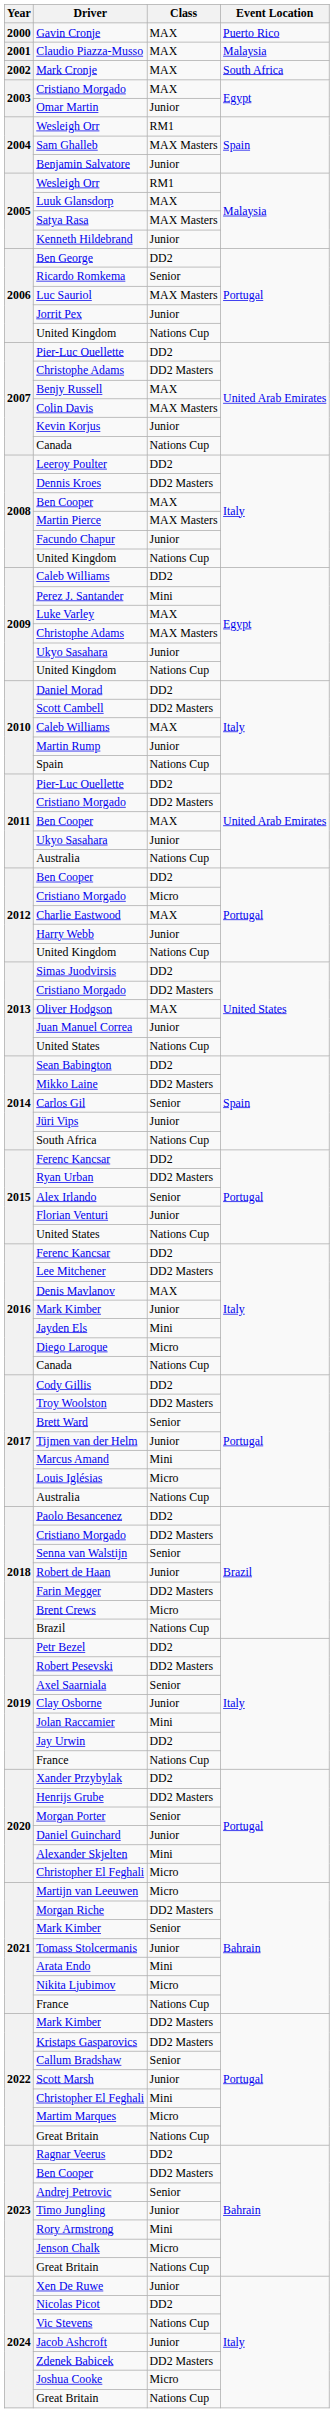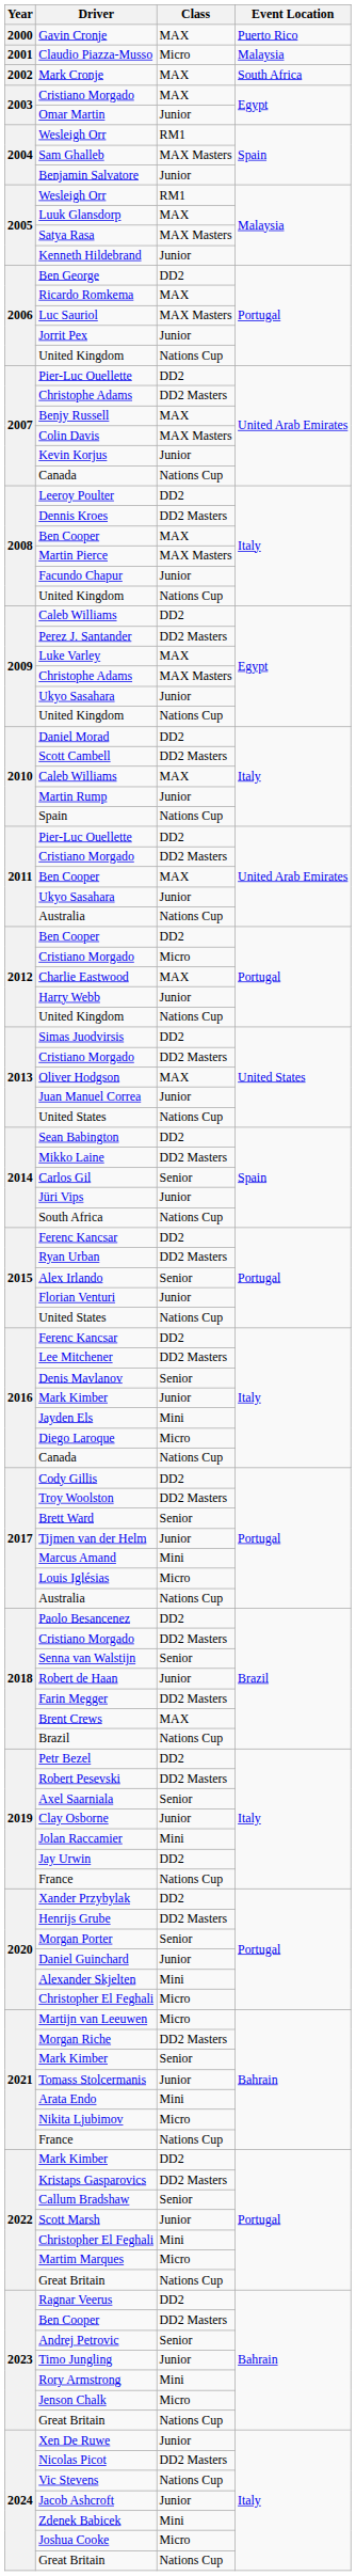Claudio Piazza-Musso | Class: MAX -> Micro
Ricardo Romkema | Class: Senior -> MAX
Perez J. Santander | Class: Mini -> DD2 Masters
Denis Mavlanov | Class: MAX -> Senior
Brent Crews | Class: Micro -> MAX
2022 / Mark Kimber | Class: DD2 Masters -> DD2
Nicolas Picot | Class: DD2 -> DD2 Masters
Zdenek Babicek | Class: DD2 Masters -> Mini
